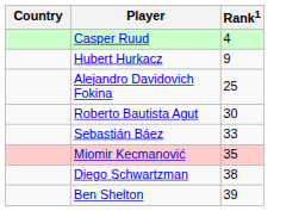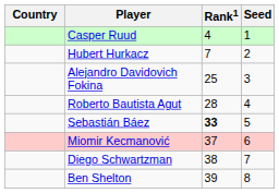+ column: Seed | 1 | 2 | 3 | 4 | 5 | 6 | 7 | 8
Hubert Hurkacz | Rank1: 9 -> 7
Roberto Bautista Agut | Rank1: 30 -> 28
Sebastián Báez | Rank1: normal -> bold
Miomir Kecmanović | Rank1: 35 -> 37
